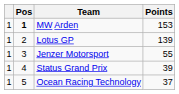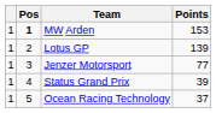Jenzer Motorsport | Points: 55 -> 77
